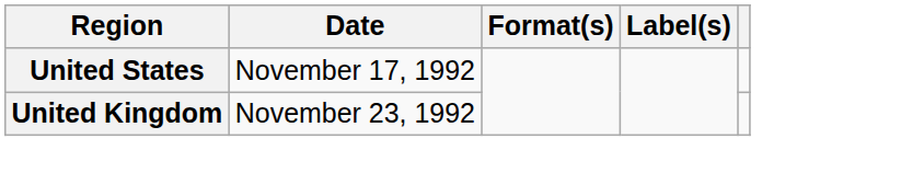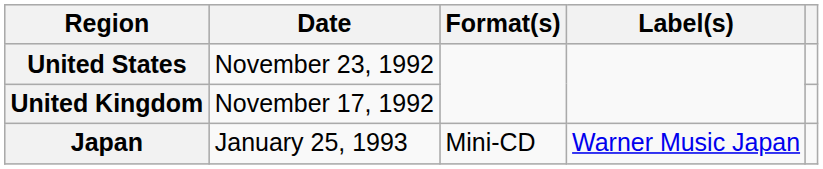United States | Date: November 17, 1992 -> November 23, 1992
United Kingdom | Date: November 23, 1992 -> November 17, 1992
+ row: Japan | January 25, 1993 | Mini-CD | Warner Music Japan
